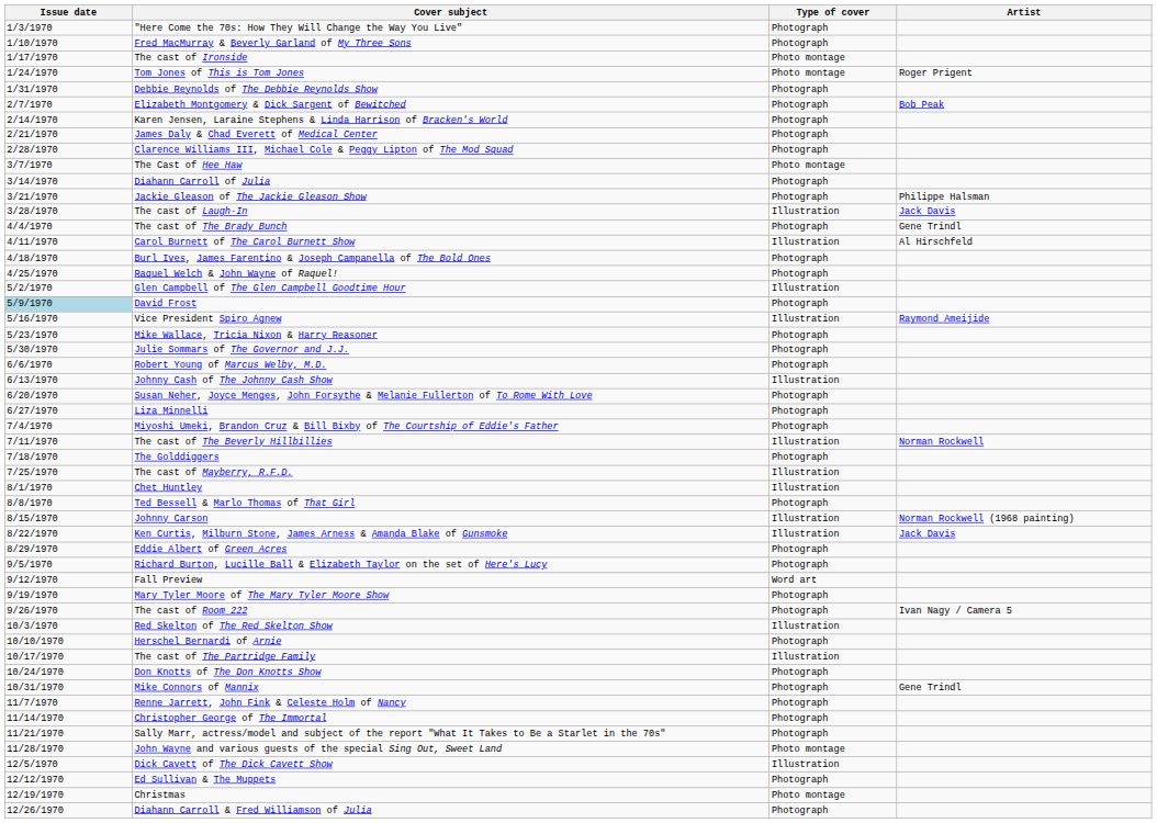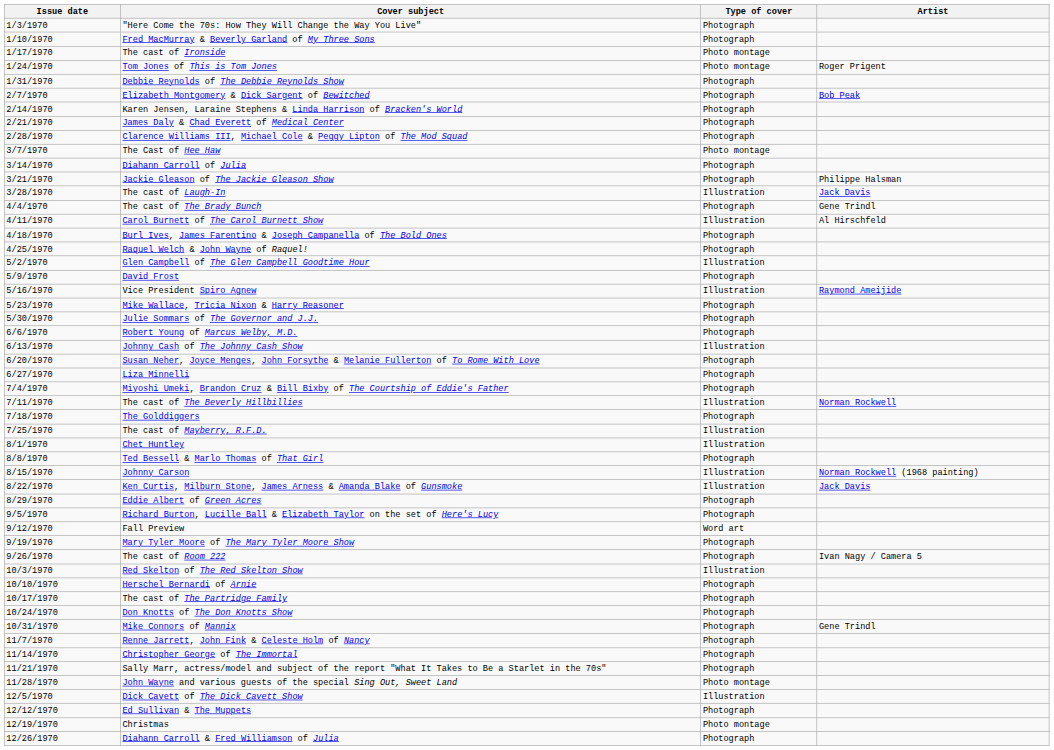David Frost | Issue date: lightblue background -> no background
The cast of The Partridge Family | Type of cover: Illustration -> Photograph
